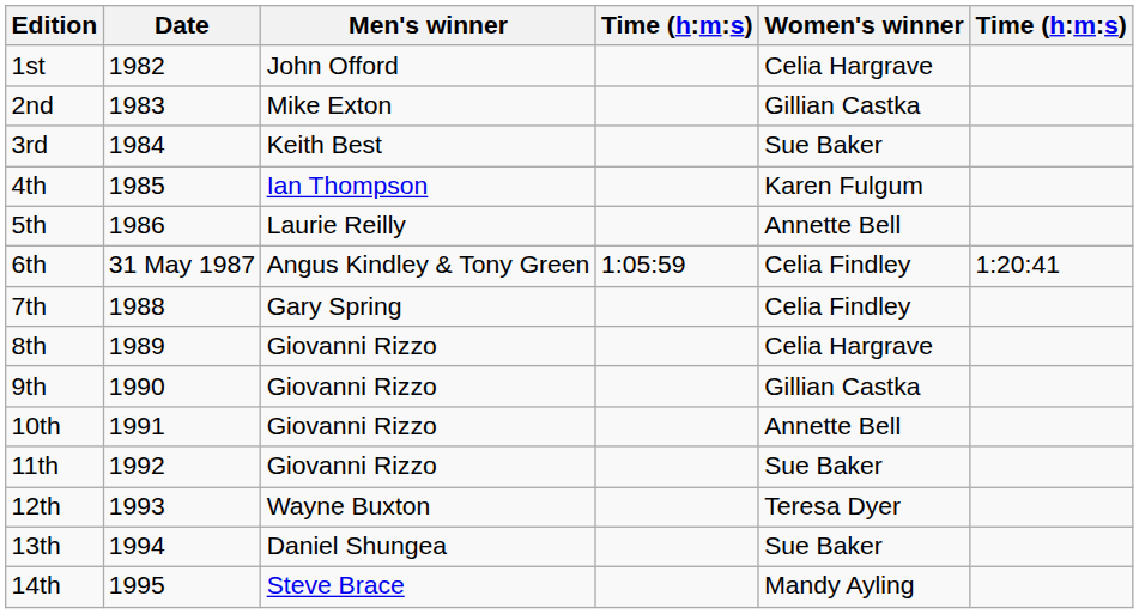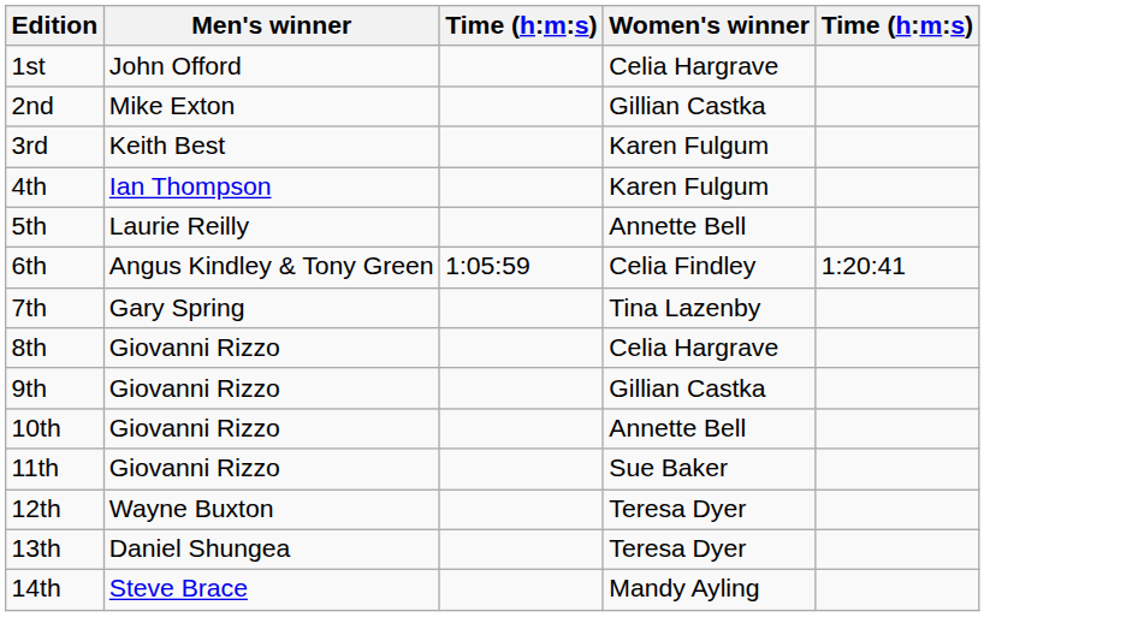- column: Date | 1982 | 1983 | 1984 | 1985 | 1986 | 31 May 1987 | 1988 | 1989 | 1990 | 1991 | 1992 | 1993 | 1994 | 1995
3rd | Women's winner: Sue Baker -> Karen Fulgum
7th | Women's winner: Celia Findley -> Tina Lazenby
13th | Women's winner: Sue Baker -> Teresa Dyer
